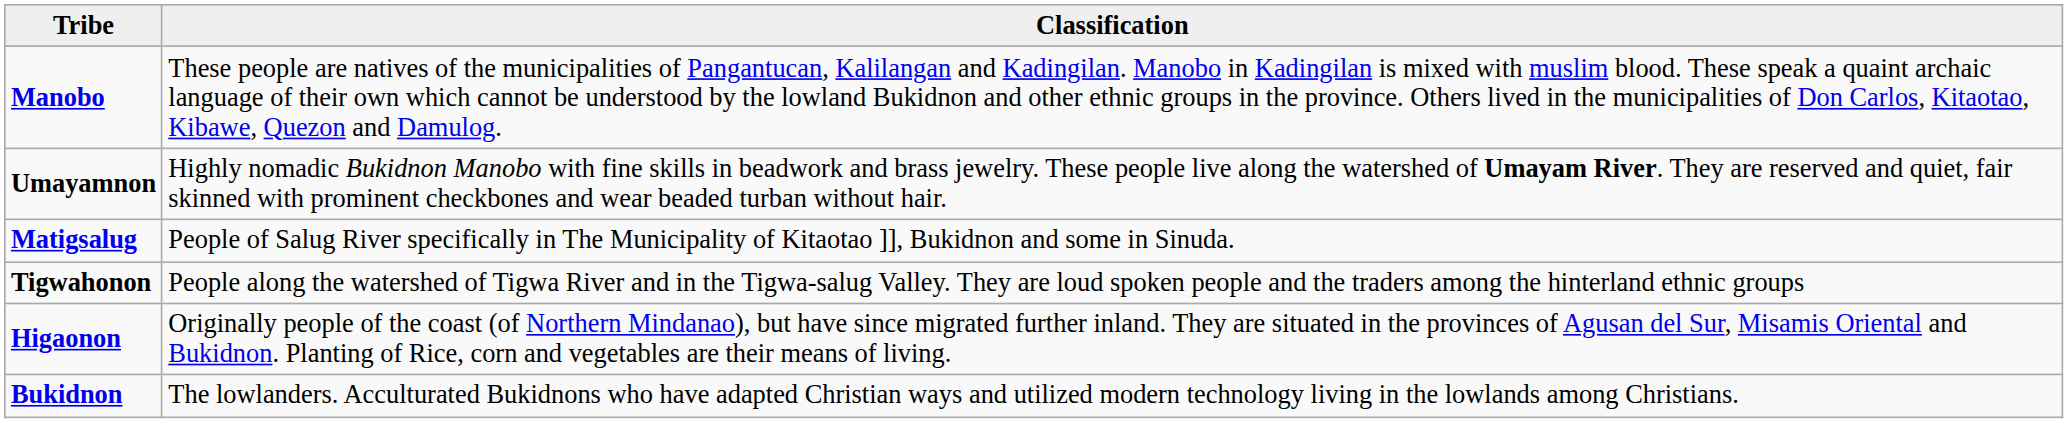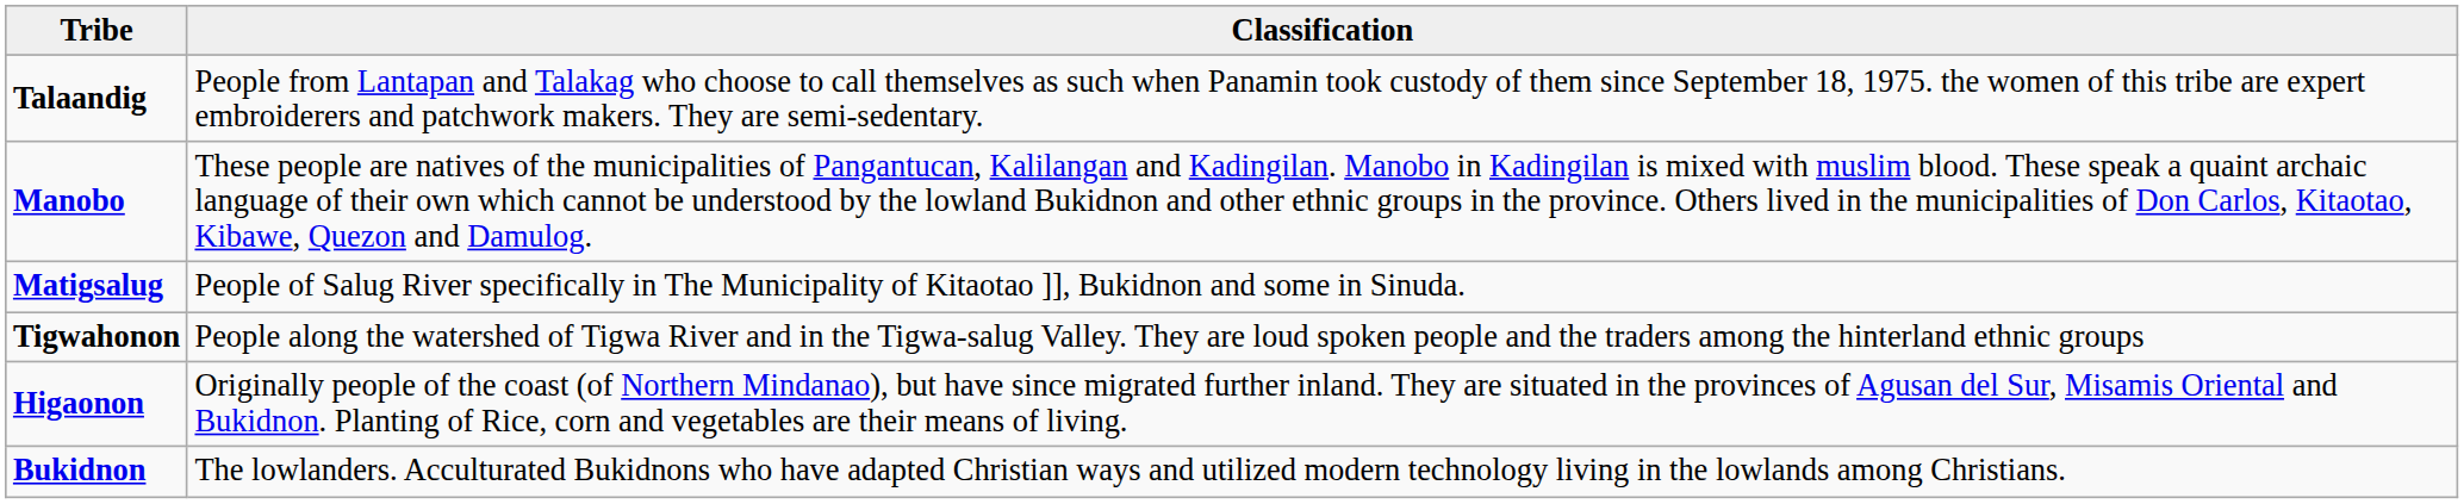+ row: Talaandig | People from Lantapan and Talakag who choose to call themselves as such when Panamin took custody of them since September 18, 1975. the women of this tribe are expert embroiderers and patchwork makers. They are semi-sedentary.
- row: Umayamnon | Highly nomadic Bukidnon Manobo with fine skills in beadwork and brass jewelry. These people live along the watershed of Umayam River. They are reserved and quiet, fair skinned with prominent checkbones and wear beaded turban without hair.
